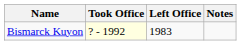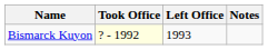Bismarck Kuyon | Left Office: 1983 -> 1993
